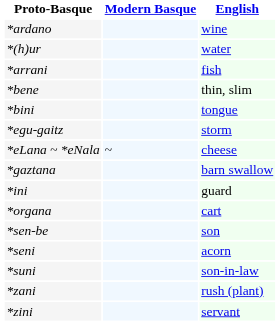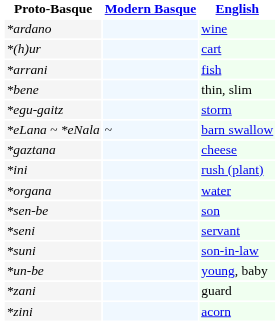*(h)ur | English: water -> cart
- row: *bini | tongue
*eLana ~ *eNala | English: cheese -> barn swallow
*gaztana | English: barn swallow -> cheese
*ini | English: guard -> rush (plant)
*organa | English: cart -> water
*seni | English: acorn -> servant
+ row: *un-be | young, baby
*zani | English: rush (plant) -> guard
*zini | English: servant -> acorn
